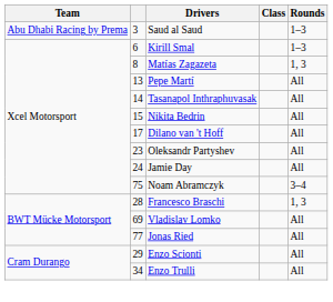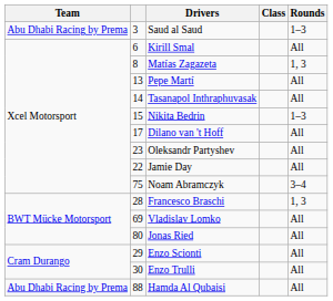Kirill Smal | Rounds: 1–3 -> All
Nikita Bedrin | Rounds: All -> 1–3
Jamie Day | column 2: 24 -> 22
Jonas Ried | column 2: 77 -> 80
Enzo Trulli | column 2: 34 -> 30
+ row: Abu Dhabi Racing by Prema | 88 | Hamda Al Qubaisi | All
